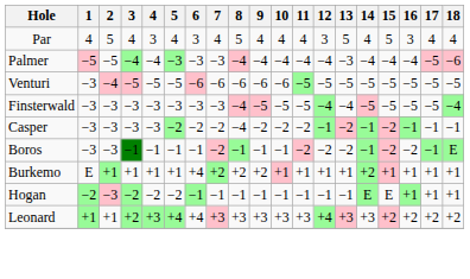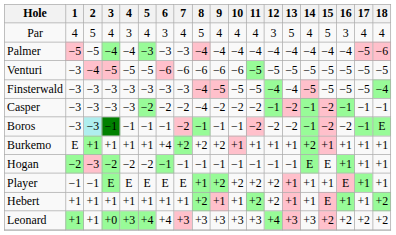Palmer | 13: −3 -> −4
Boros | 2: no background -> paleturquoise background
+ row: Player | −1 | −1 | E | E | E | E | E | +1 | +2 | +2 | +2 | +2 | +1 | +1 | +1 | E | +1 | +1
+ row: Hebert | +1 | +1 | +1 | +1 | +1 | +1 | +1 | +2 | +1 | +1 | +2 | +2 | +1 | +1 | E | +1 | +1 | +2
Leonard | 3: +2 -> +0
